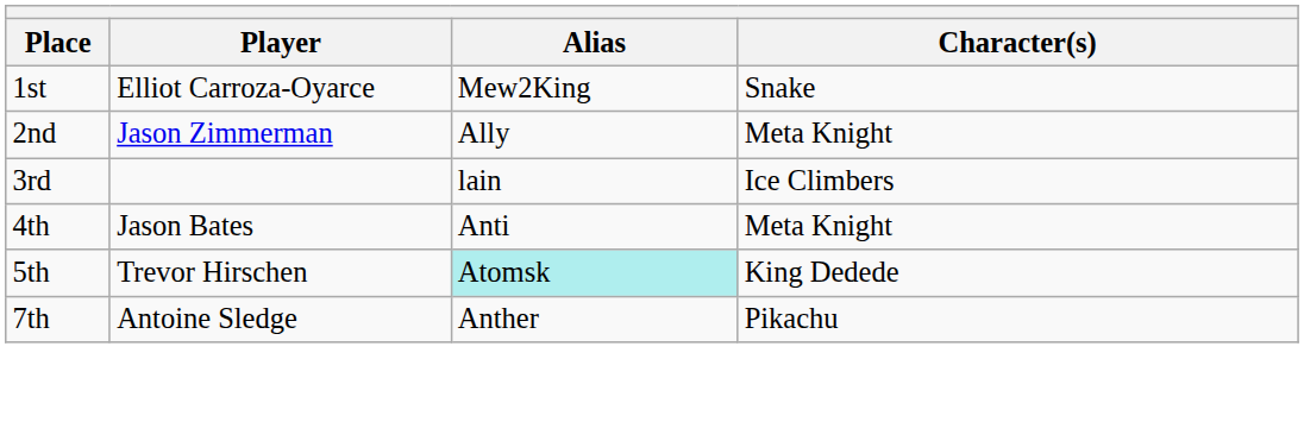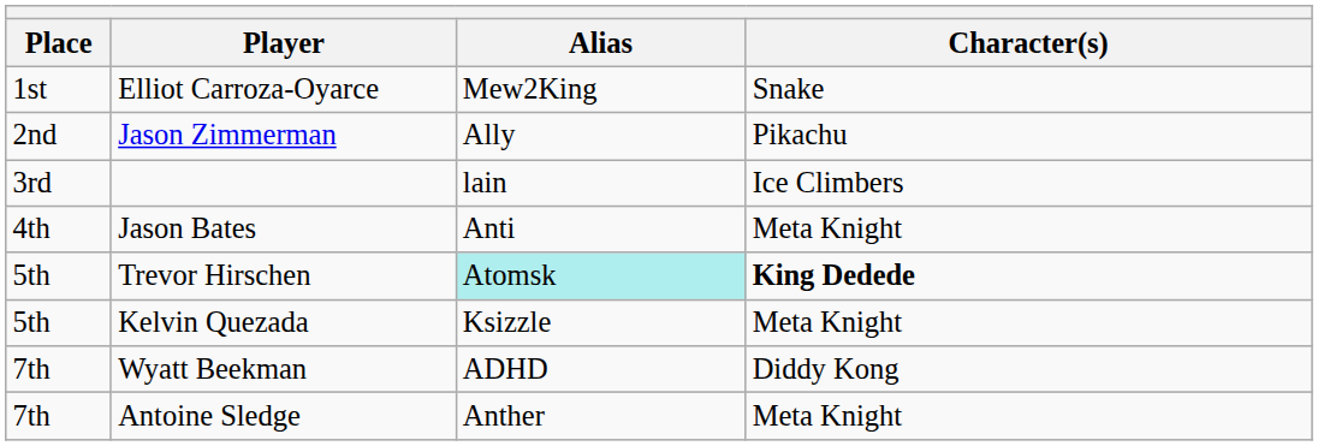Jason Zimmerman | Character(s): Meta Knight -> Pikachu
Trevor Hirschen | Character(s): normal -> bold
+ row: 5th | Kelvin Quezada | Ksizzle | Meta Knight
+ row: 7th | Wyatt Beekman | ADHD | Diddy Kong
Antoine Sledge | Character(s): Pikachu -> Meta Knight
